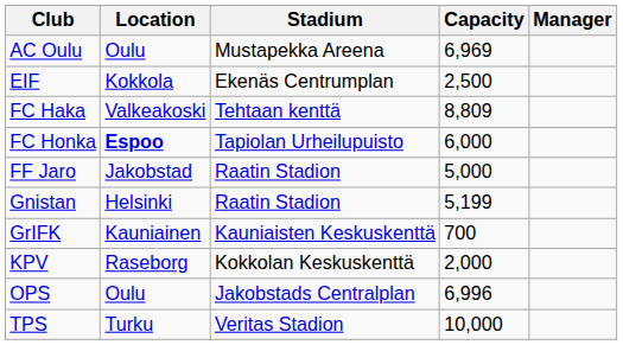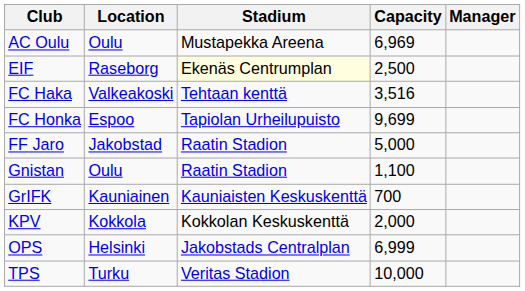EIF | Location: Kokkola -> Raseborg
EIF | Stadium: no background -> lightyellow background
FC Haka | Capacity: 8,809 -> 3,516
FC Honka | Location: bold -> normal
FC Honka | Capacity: 6,000 -> 9,699
Gnistan | Location: Helsinki -> Oulu
Gnistan | Capacity: 5,199 -> 1,100
KPV | Location: Raseborg -> Kokkola
OPS | Location: Oulu -> Helsinki
OPS | Capacity: 6,996 -> 6,999
